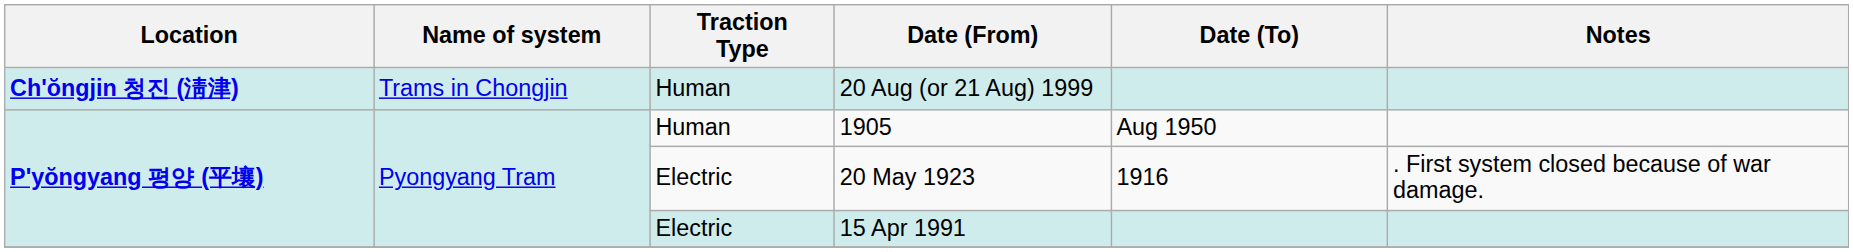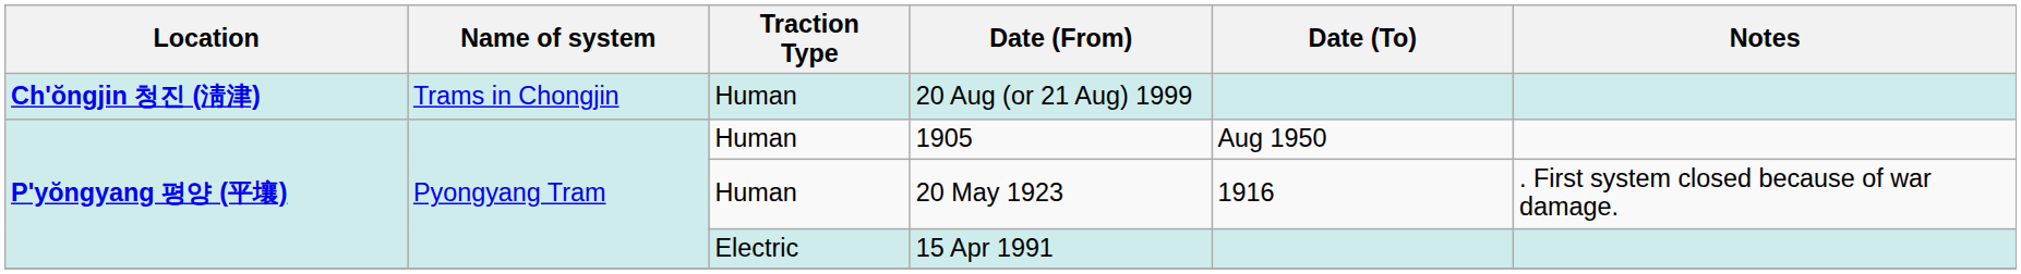20 May 1923 | Traction Type: Electric -> Human
